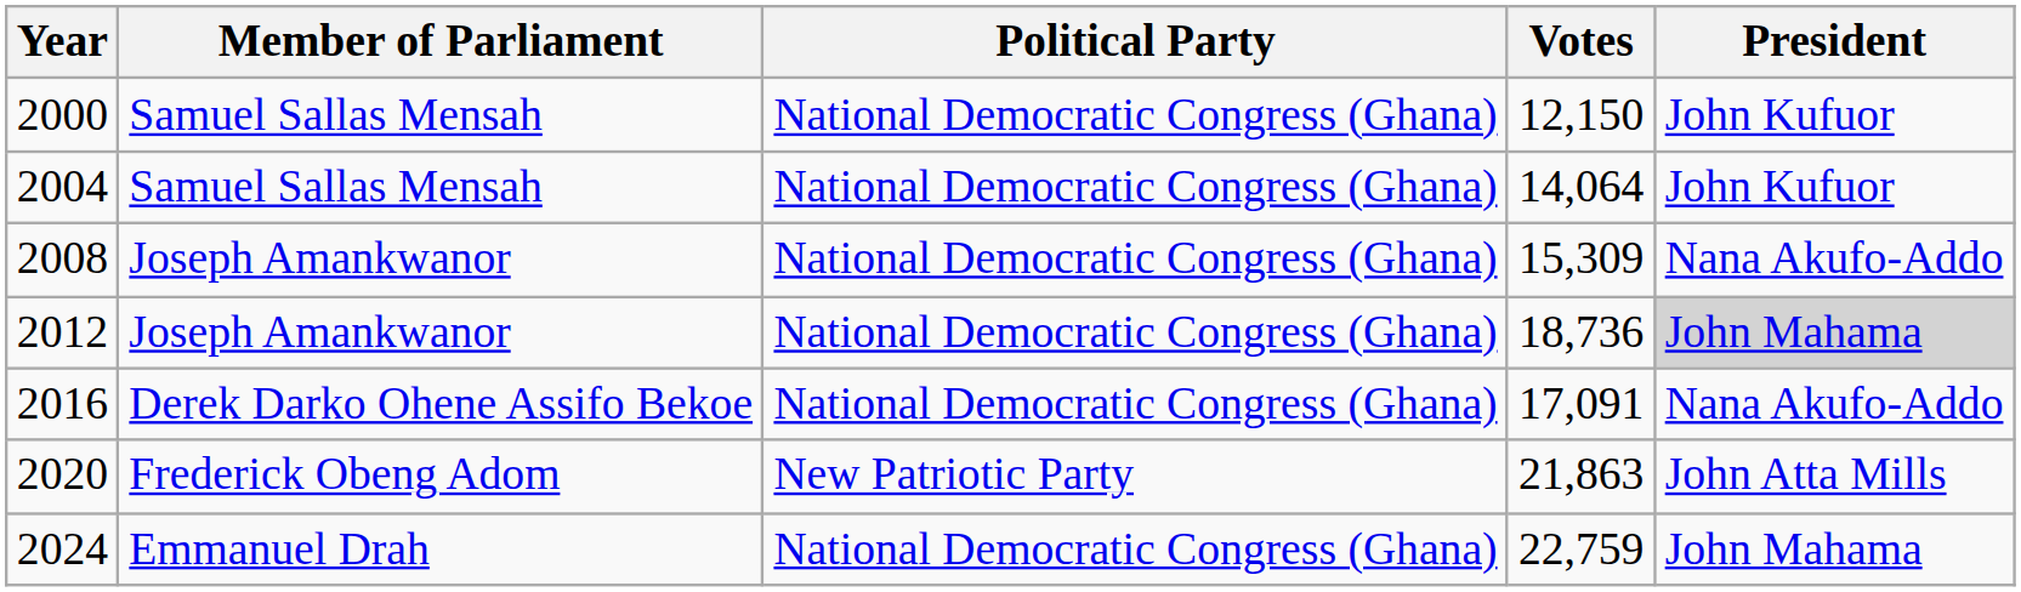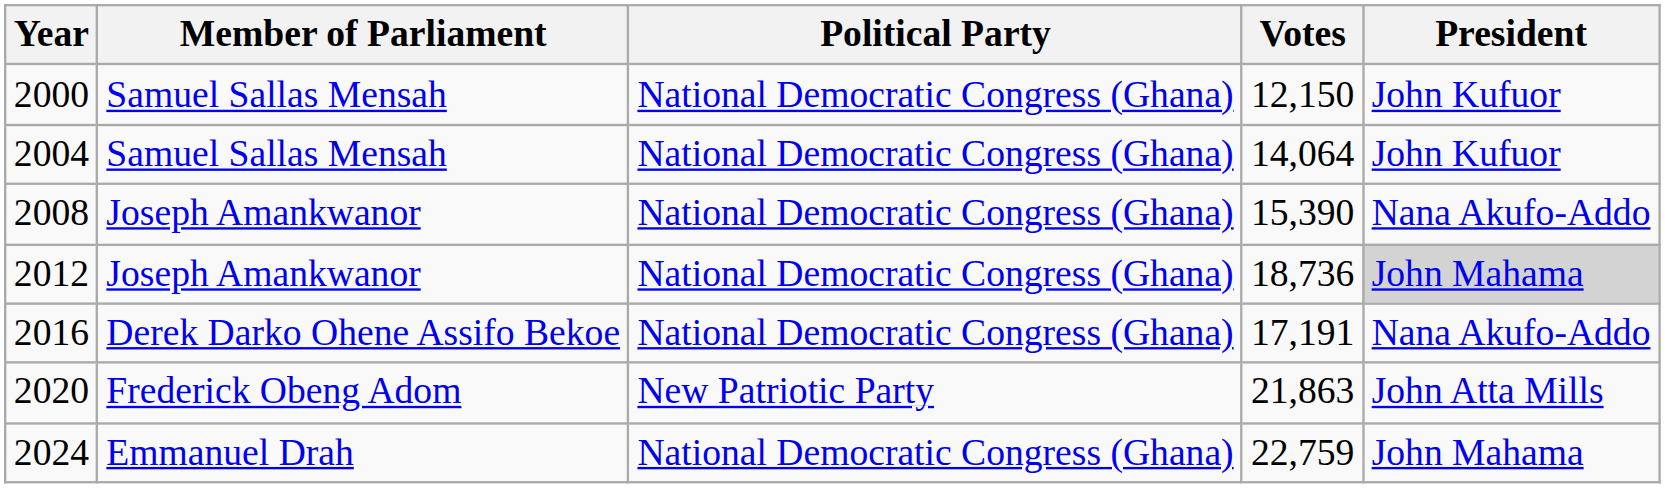2008 | Votes: 15,309 -> 15,390
2016 | Votes: 17,091 -> 17,191
